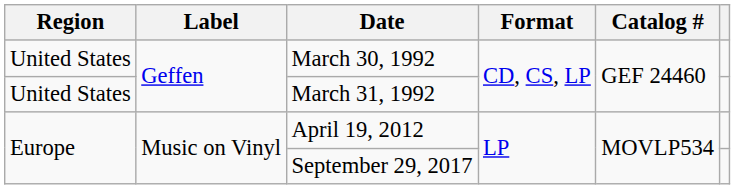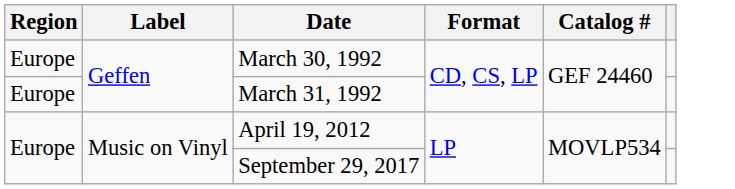March 30, 1992 | Region: United States -> Europe
March 31, 1992 | Region: United States -> Europe
